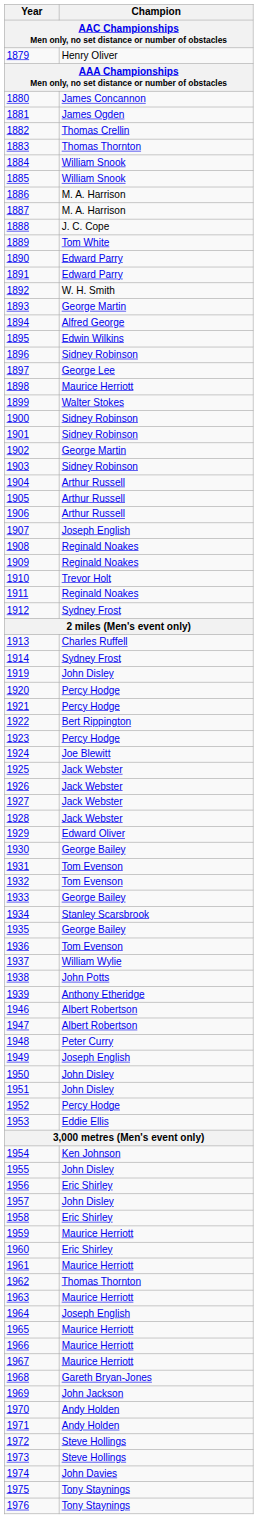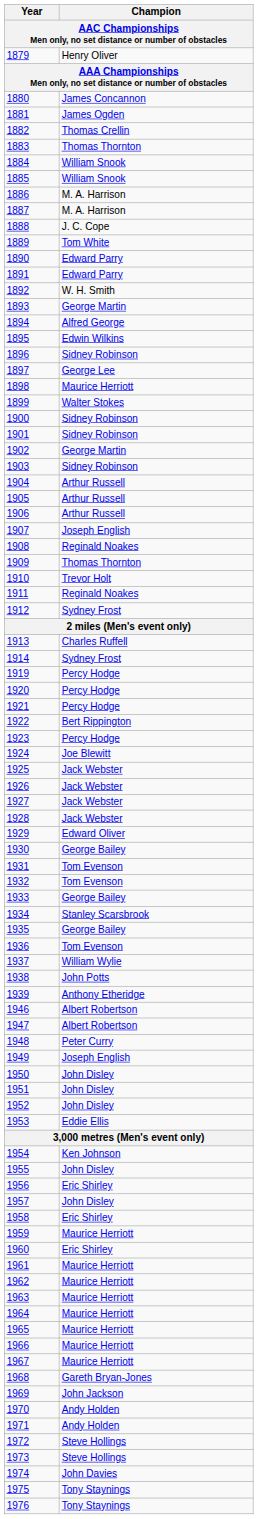1909 | Champion: Reginald Noakes -> Thomas Thornton
1919 | Champion: John Disley -> Percy Hodge
1952 | Champion: Percy Hodge -> John Disley
1962 | Champion: Thomas Thornton -> Maurice Herriott
1964 | Champion: Joseph English -> Maurice Herriott
